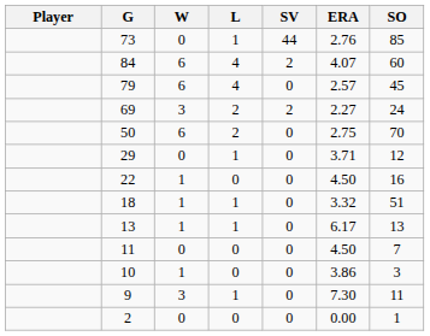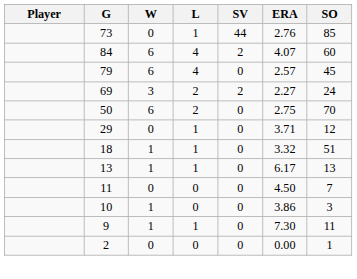- row: 22 | 1 | 0 | 0 | 4.50 | 16
9 | W: 3 -> 1
